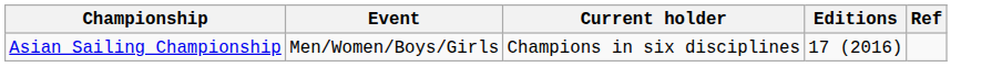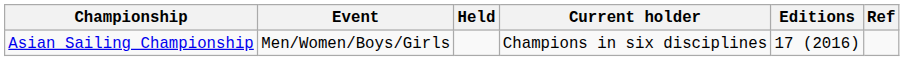+ column: Held
